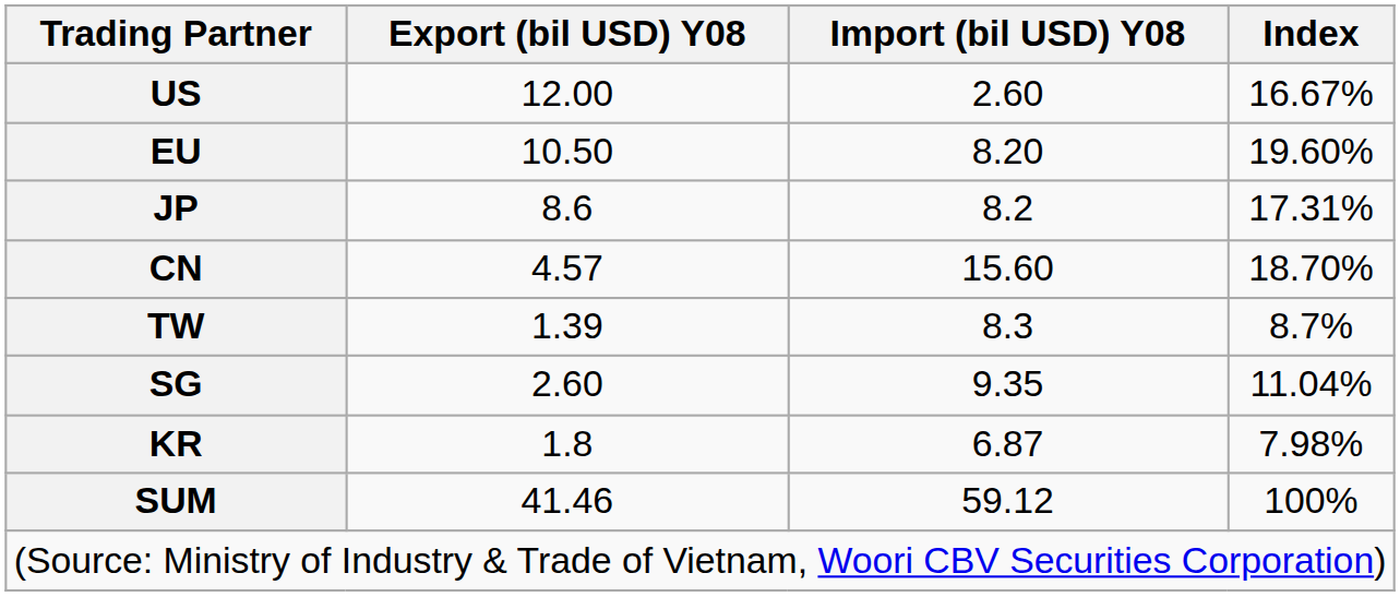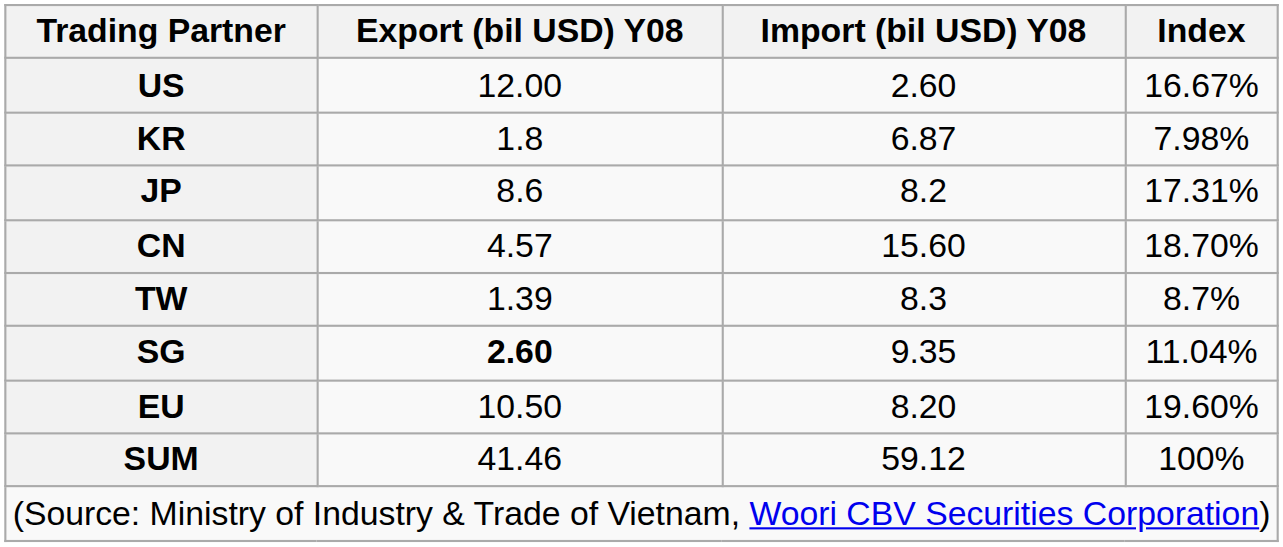rows swapped: EU <-> KR
SG | Export (bil USD) Y08: normal -> bold
